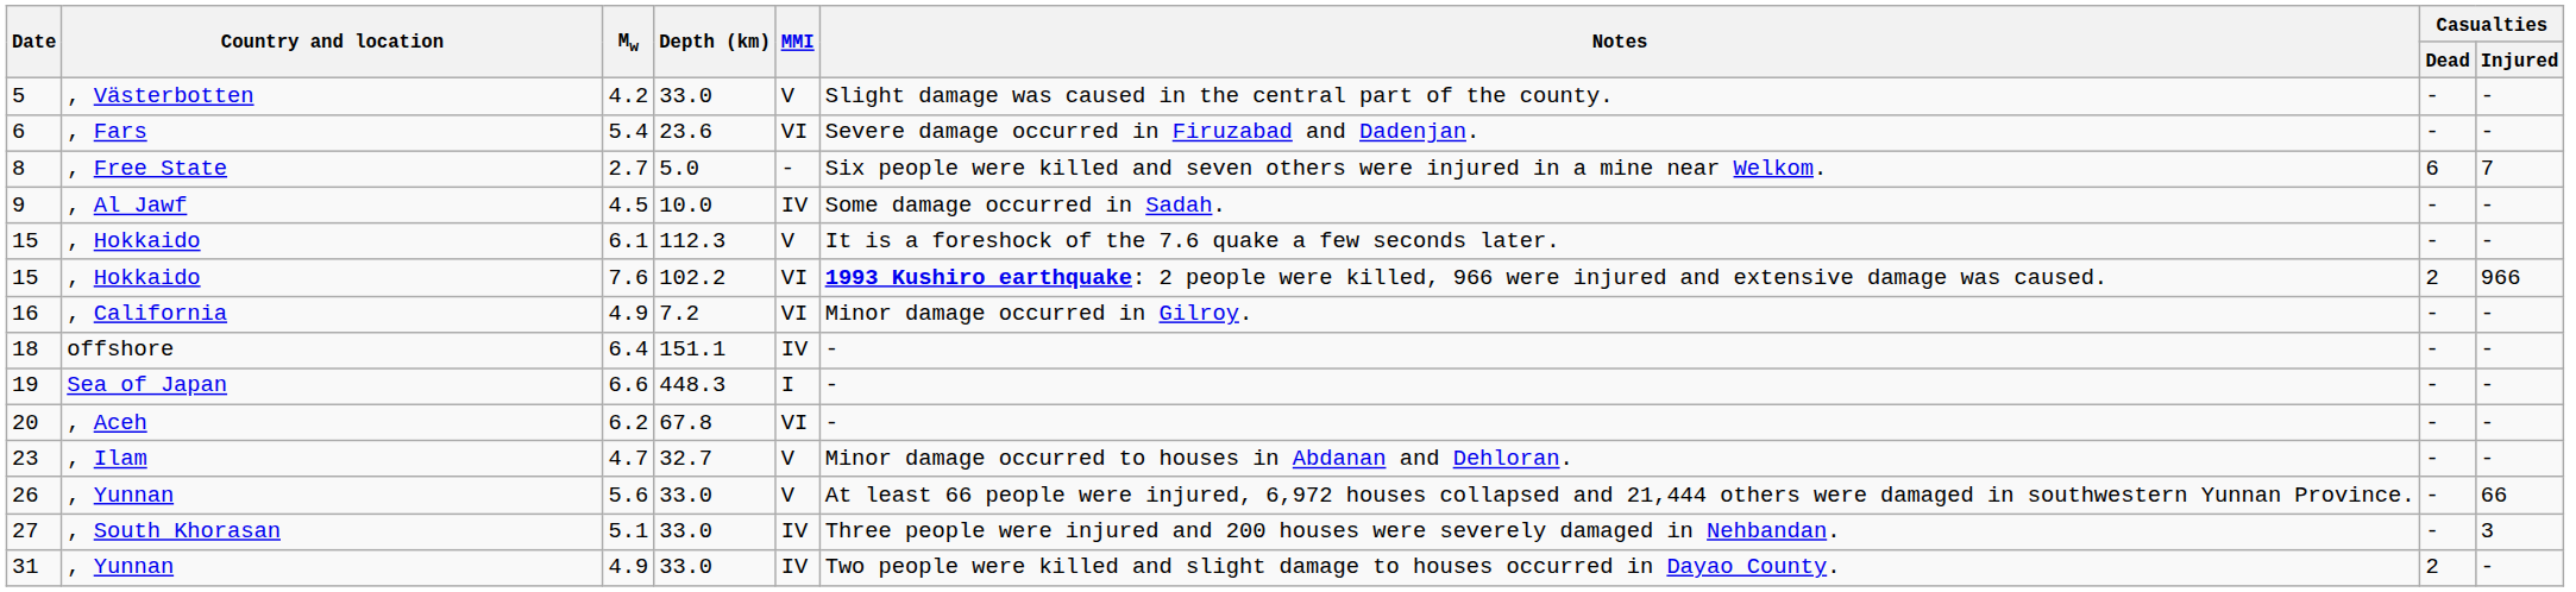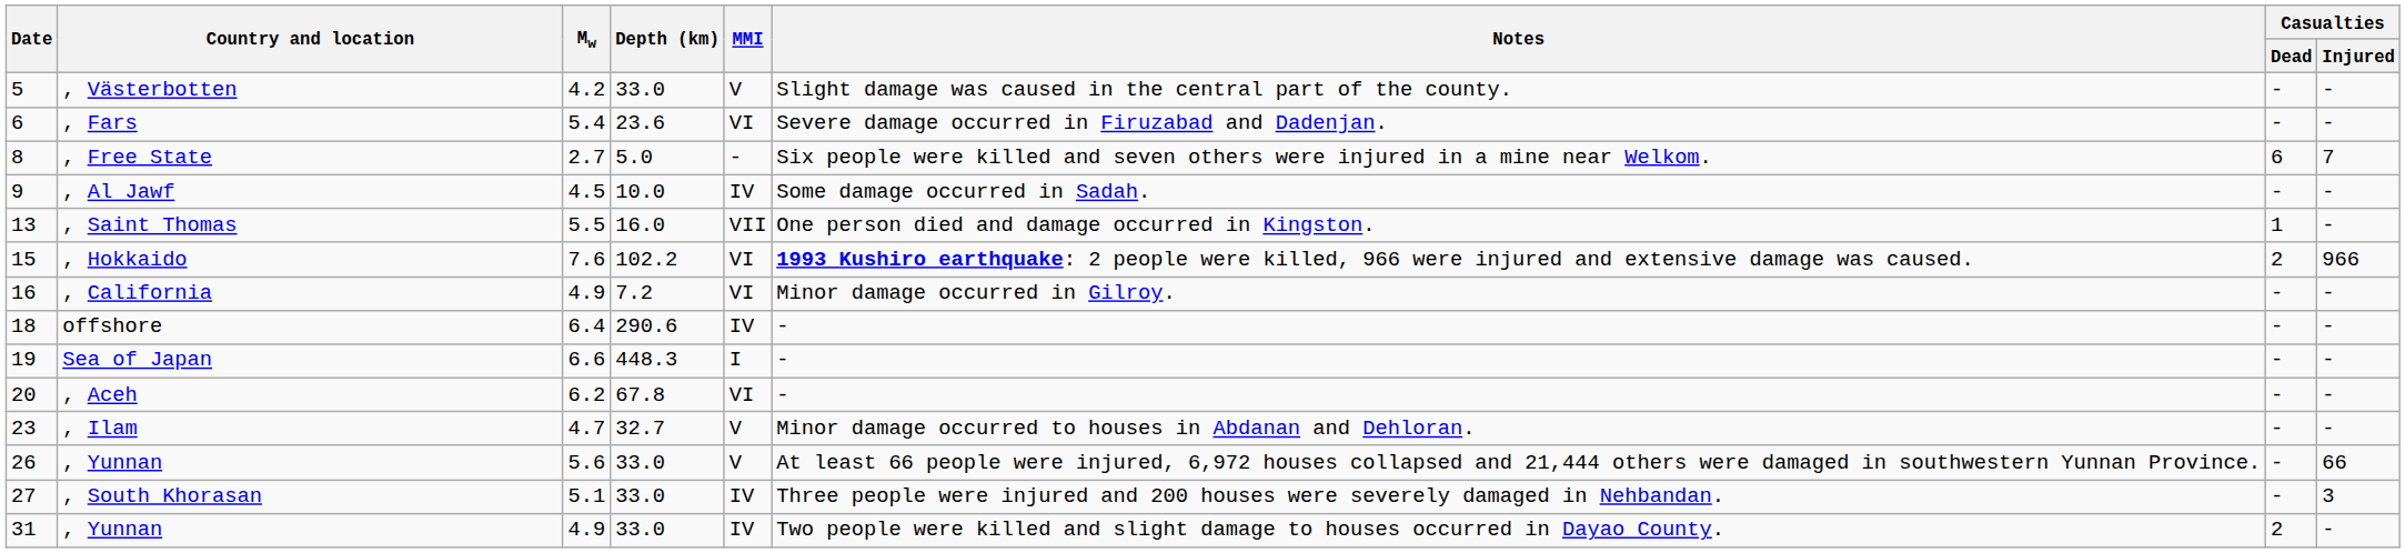+ row: 13 | , Saint Thomas | 5.5 | 16.0 | VII | One person died and damage occurred in Kingston. | 1 | -
- row: 15 | , Hokkaido | 6.1 | 112.3 | V | It is a foreshock of the 7.6 quake a few seconds later. | - | -
18 | Depth (km): 151.1 -> 290.6
